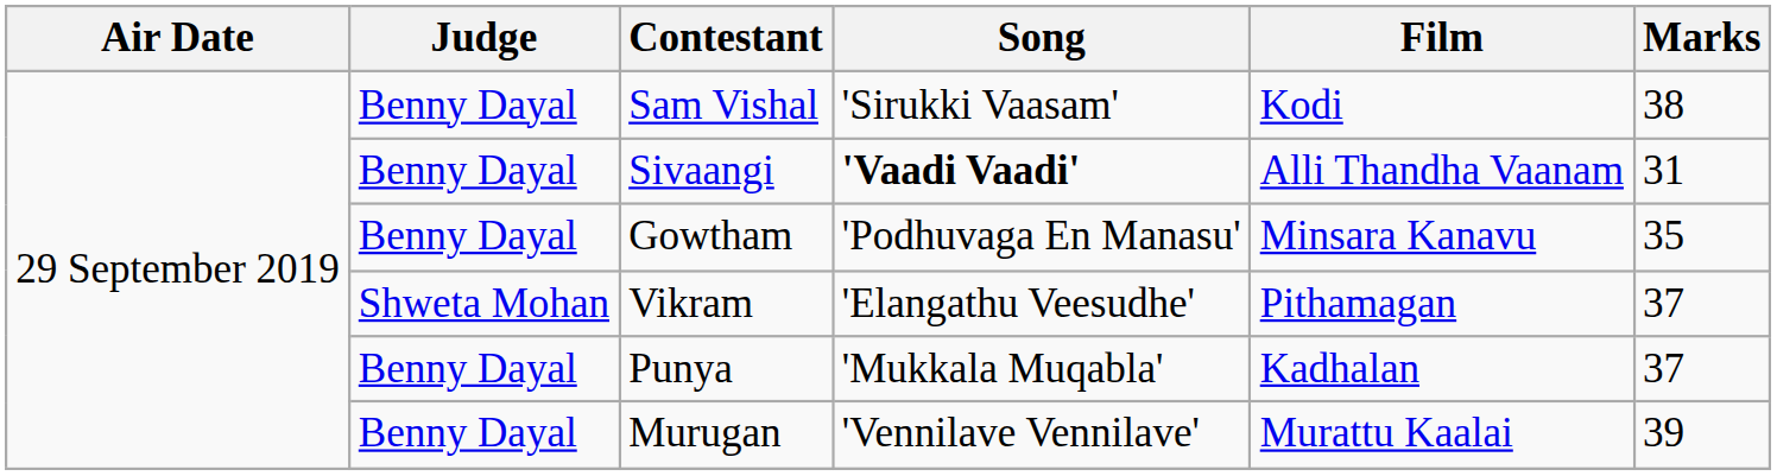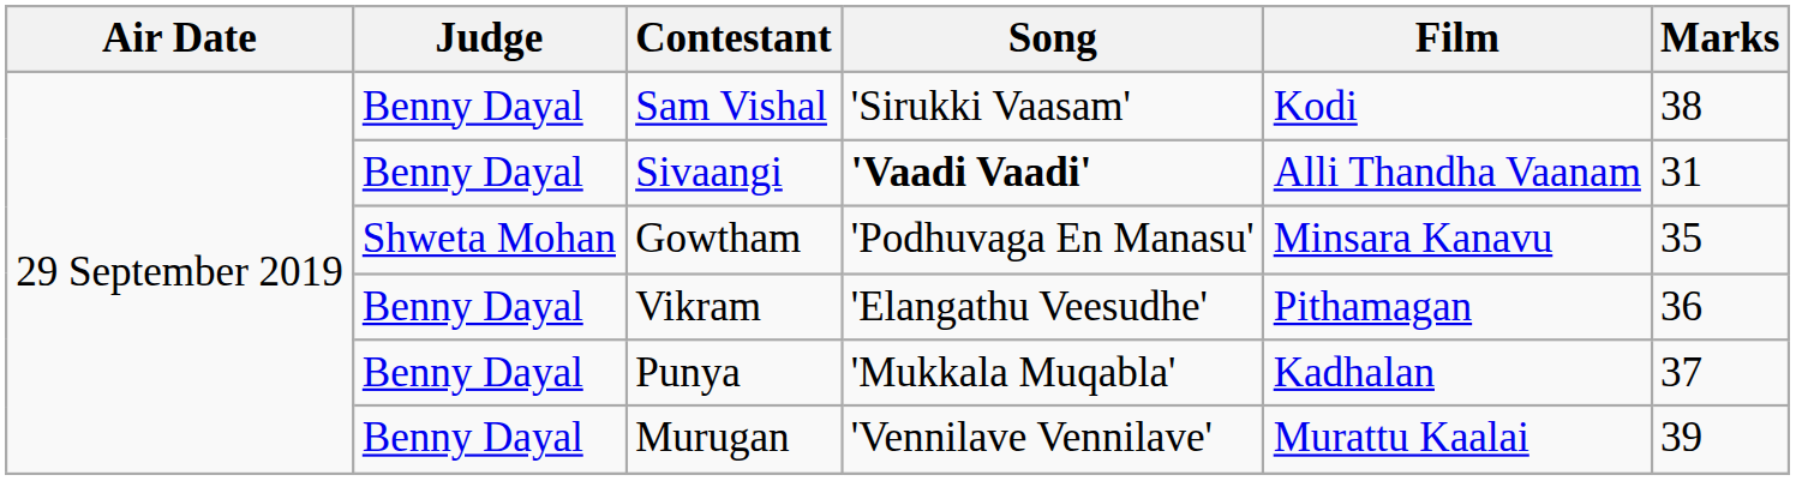Gowtham | Judge: Benny Dayal -> Shweta Mohan
Vikram | Judge: Shweta Mohan -> Benny Dayal
Vikram | Marks: 37 -> 36
